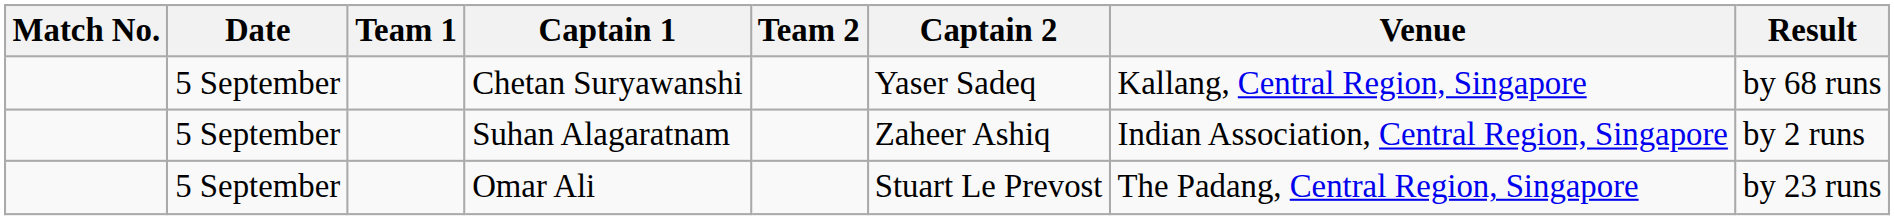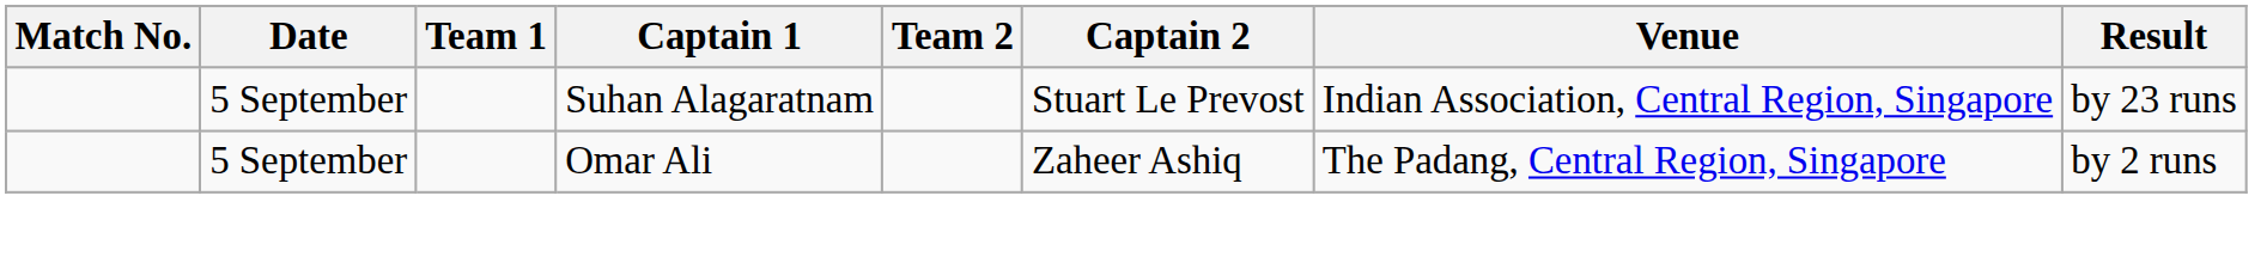- row: 5 September | Chetan Suryawanshi | Yaser Sadeq | Kallang, Central Region, Singapore | by 68 runs
Suhan Alagaratnam | Captain 2: Zaheer Ashiq -> Stuart Le Prevost
Suhan Alagaratnam | Result: by 2 runs -> by 23 runs
Omar Ali | Captain 2: Stuart Le Prevost -> Zaheer Ashiq
Omar Ali | Result: by 23 runs -> by 2 runs
